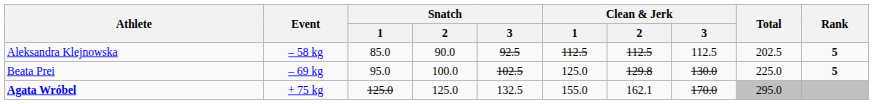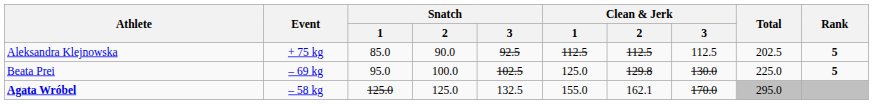Aleksandra Klejnowska | Event: – 58 kg -> + 75 kg
Agata Wróbel | Event: + 75 kg -> – 58 kg
